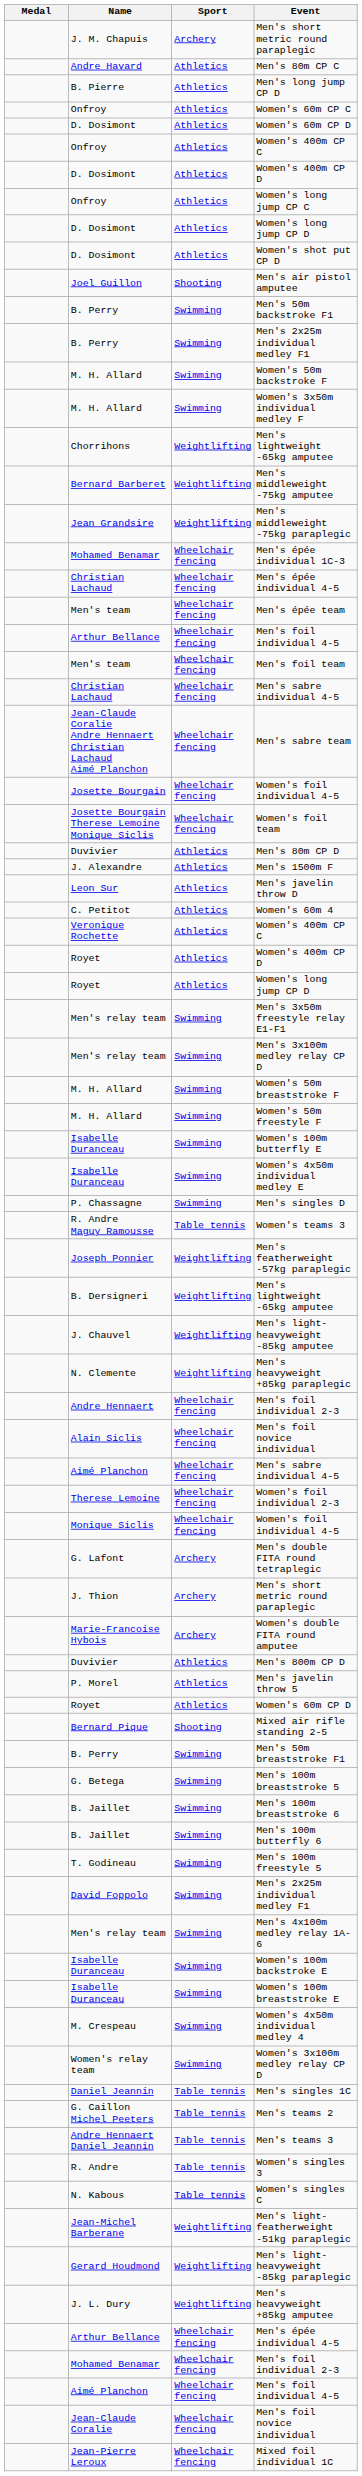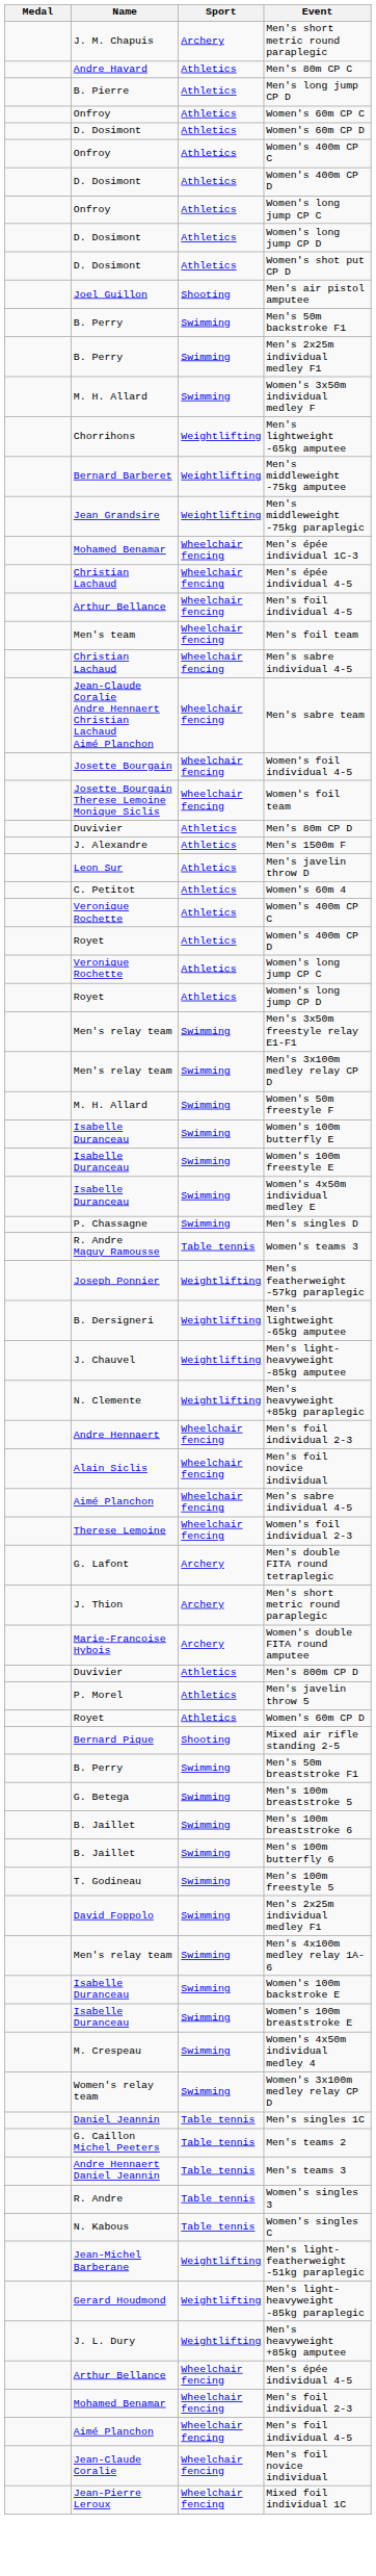- row: M. H. Allard | Swimming | Women's 50m backstroke F
- row: Men's team | Wheelchair fencing | Men's épée team
+ row: Veronique Rochette | Athletics | Women's long jump CP C
- row: M. H. Allard | Swimming | Women's 50m breaststroke F
+ row: Isabelle Duranceau | Swimming | Women's 100m freestyle E
- row: Monique Siclis | Wheelchair fencing | Women's foil individual 4-5
